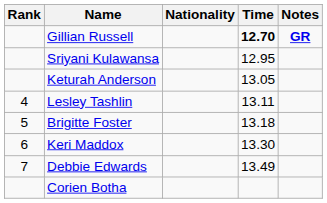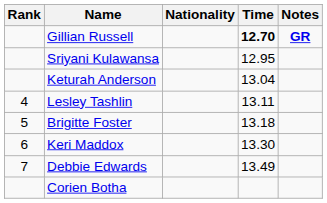Keturah Anderson | Time: 13.05 -> 13.04
